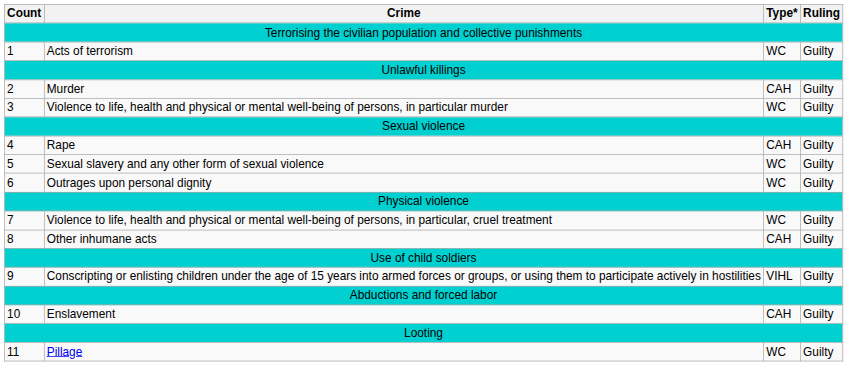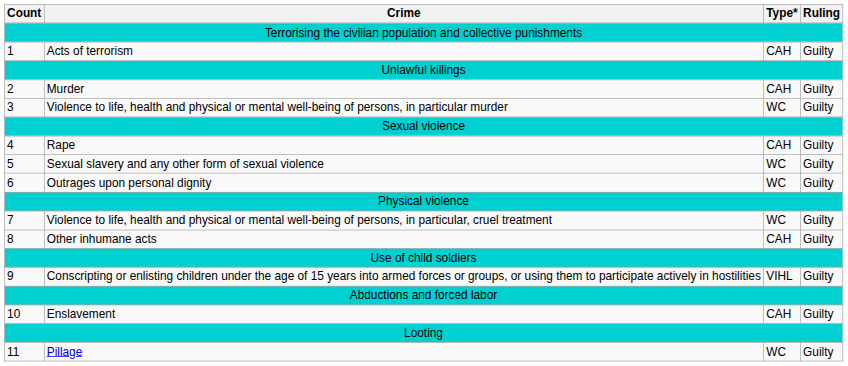Acts of terrorism | Type*: WC -> CAH
